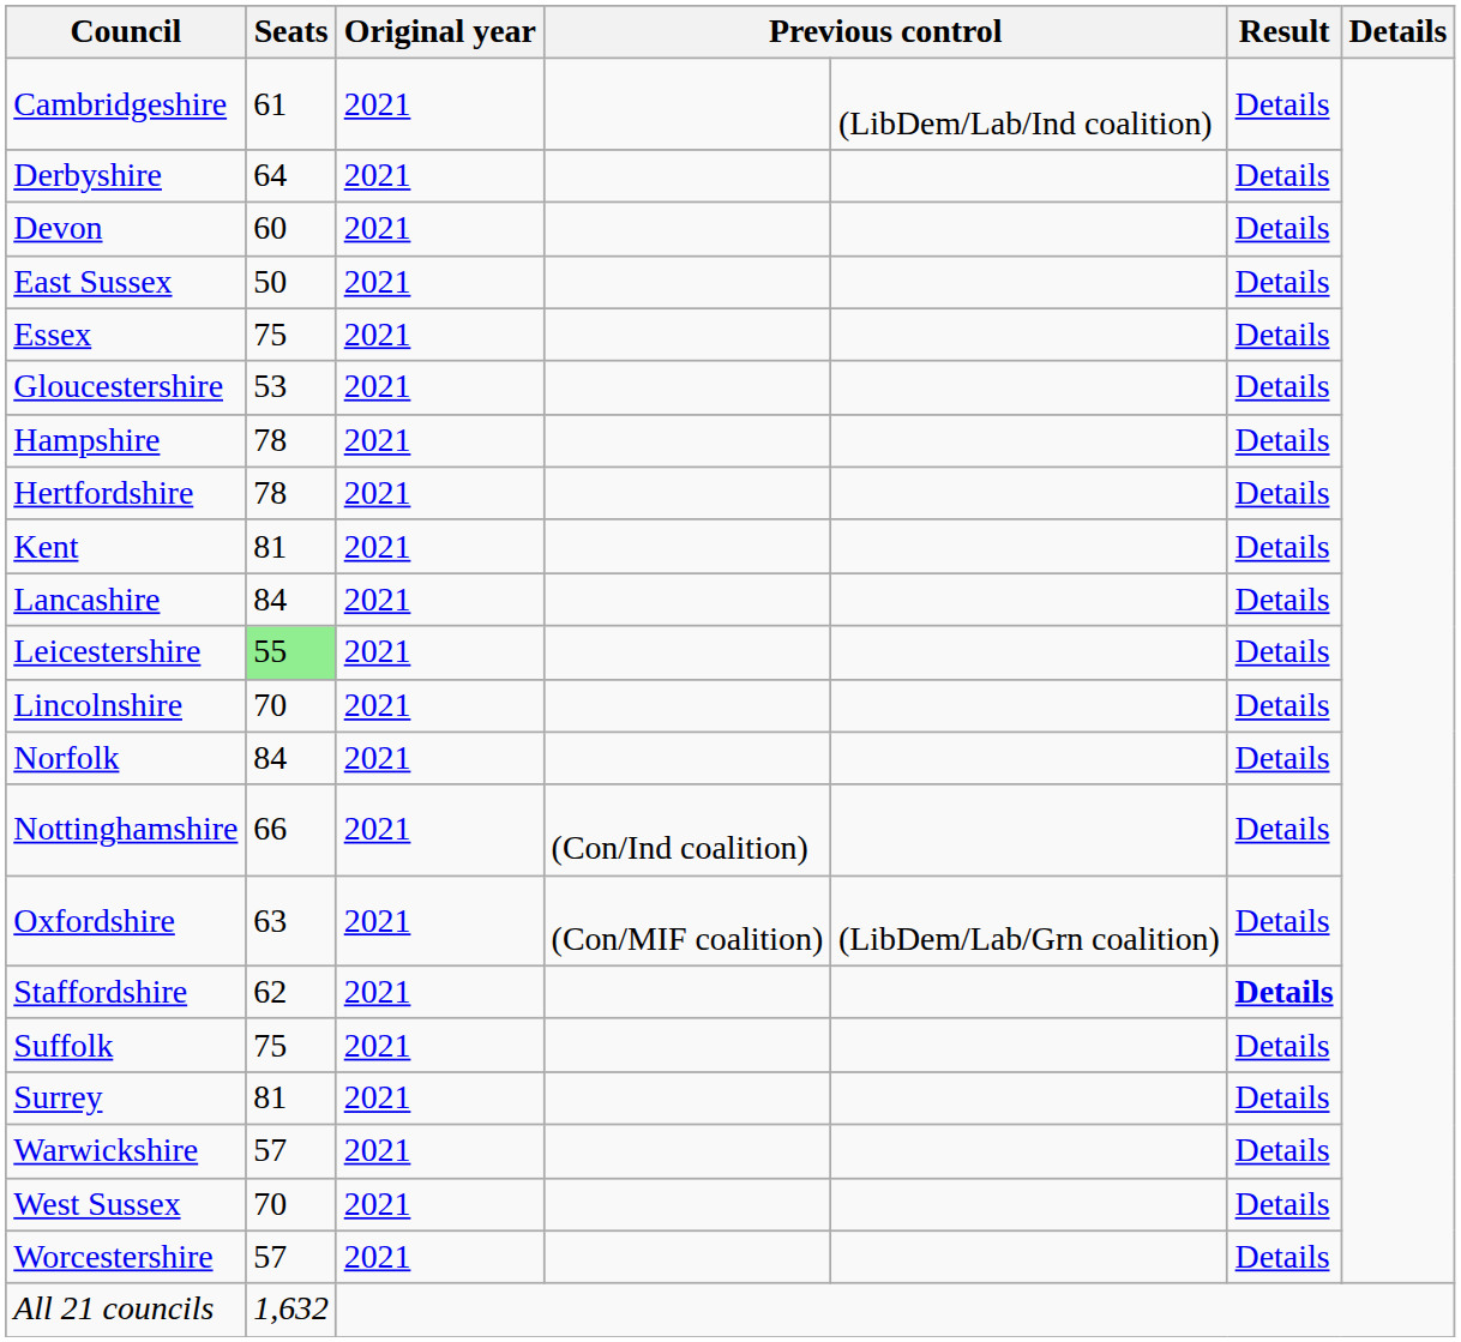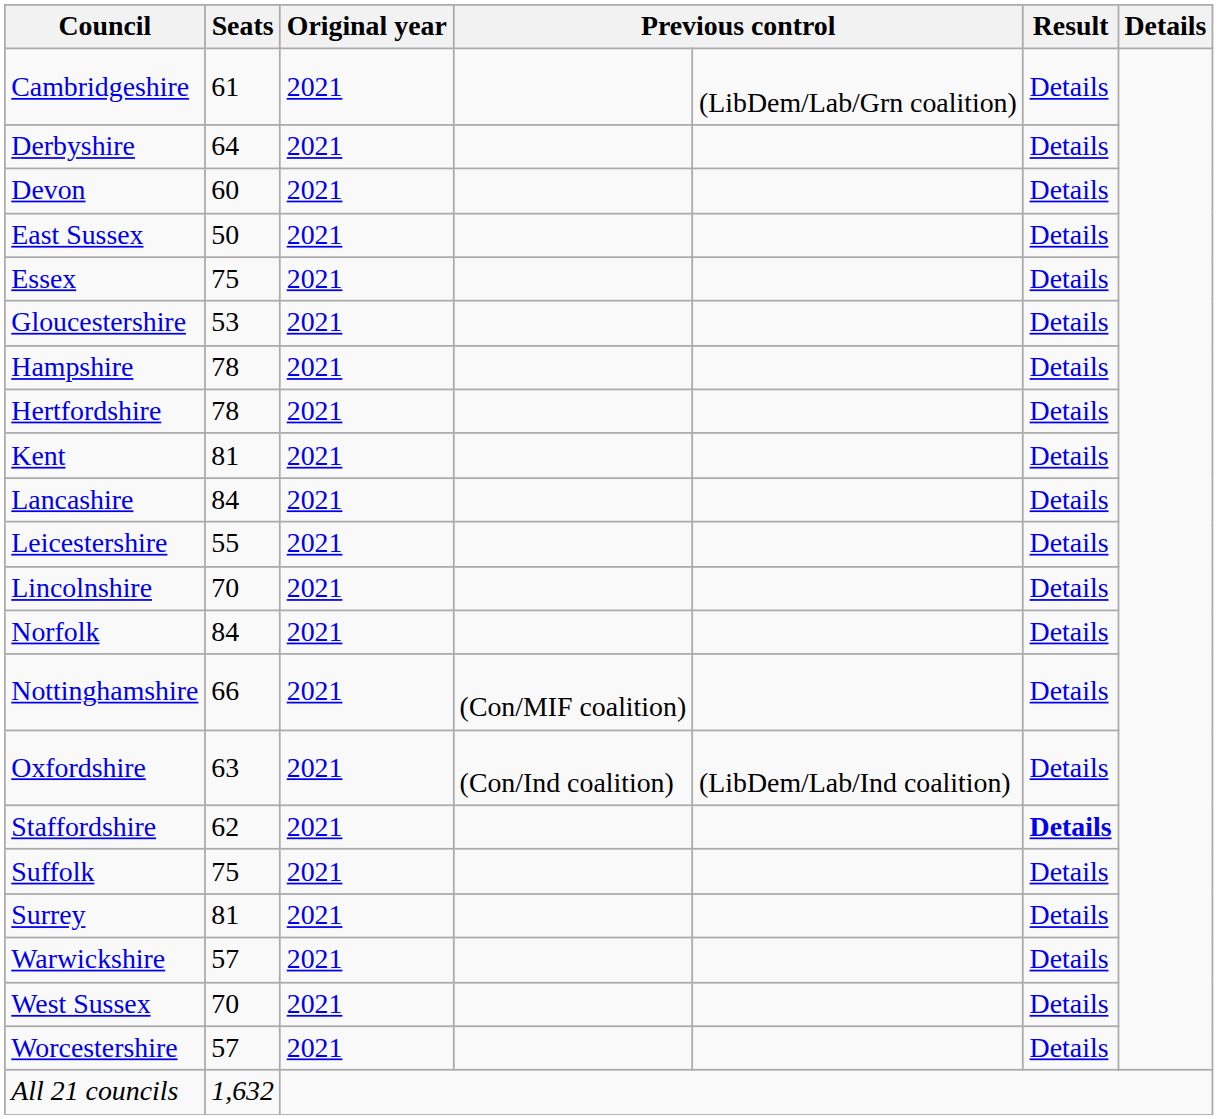Cambridgeshire | column 5: (LibDem/Lab/Ind coalition) -> (LibDem/Lab/Grn coalition)
Leicestershire | Seats: lightgreen background -> no background
Nottinghamshire | column 4: (Con/Ind coalition) -> (Con/MIF coalition)
Oxfordshire | column 4: (Con/MIF coalition) -> (Con/Ind coalition)
Oxfordshire | column 5: (LibDem/Lab/Grn coalition) -> (LibDem/Lab/Ind coalition)
